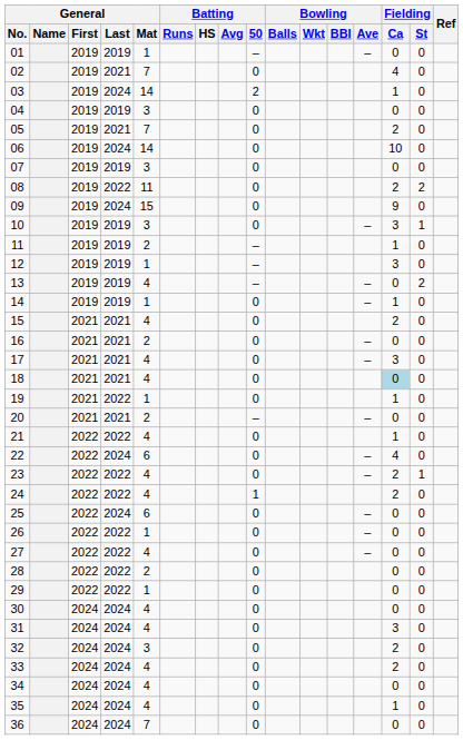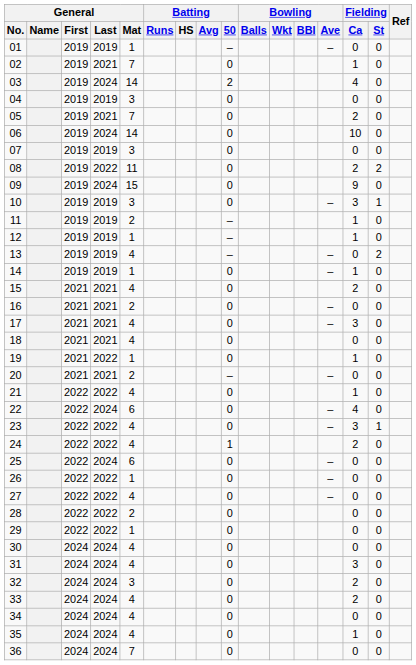02 | Fielding / Ca: 4 -> 1
03 | Fielding / Ca: 1 -> 4
12 | Fielding / Ca: 3 -> 1
18 | Fielding / Ca: lightblue background -> no background
23 | Fielding / Ca: 2 -> 3
